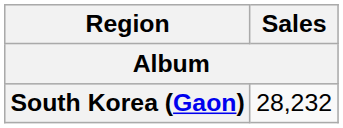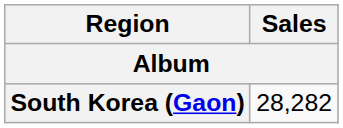South Korea (Gaon) | Sales: 28,232 -> 28,282
